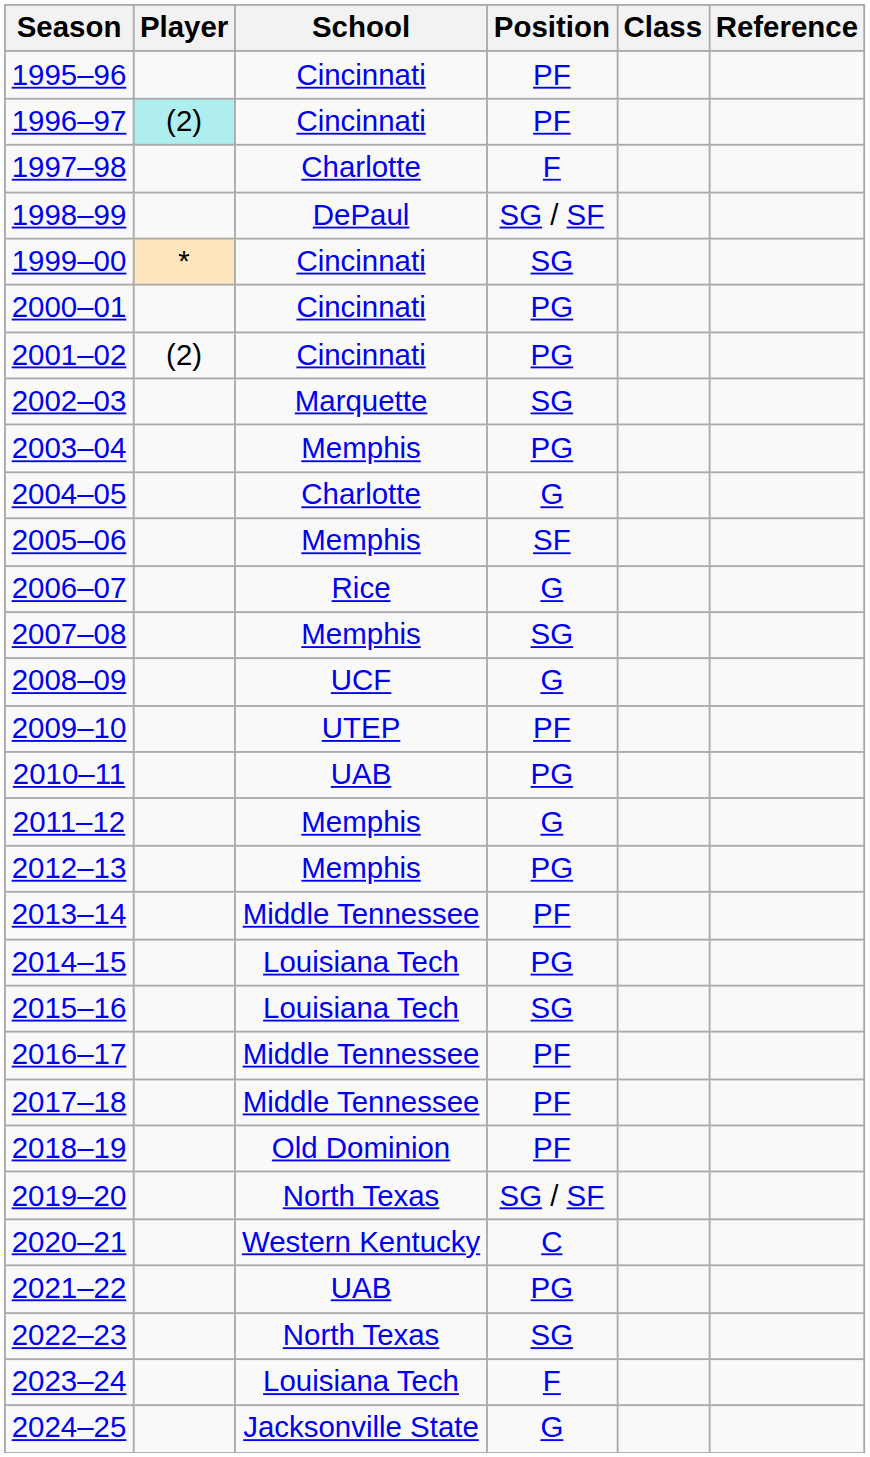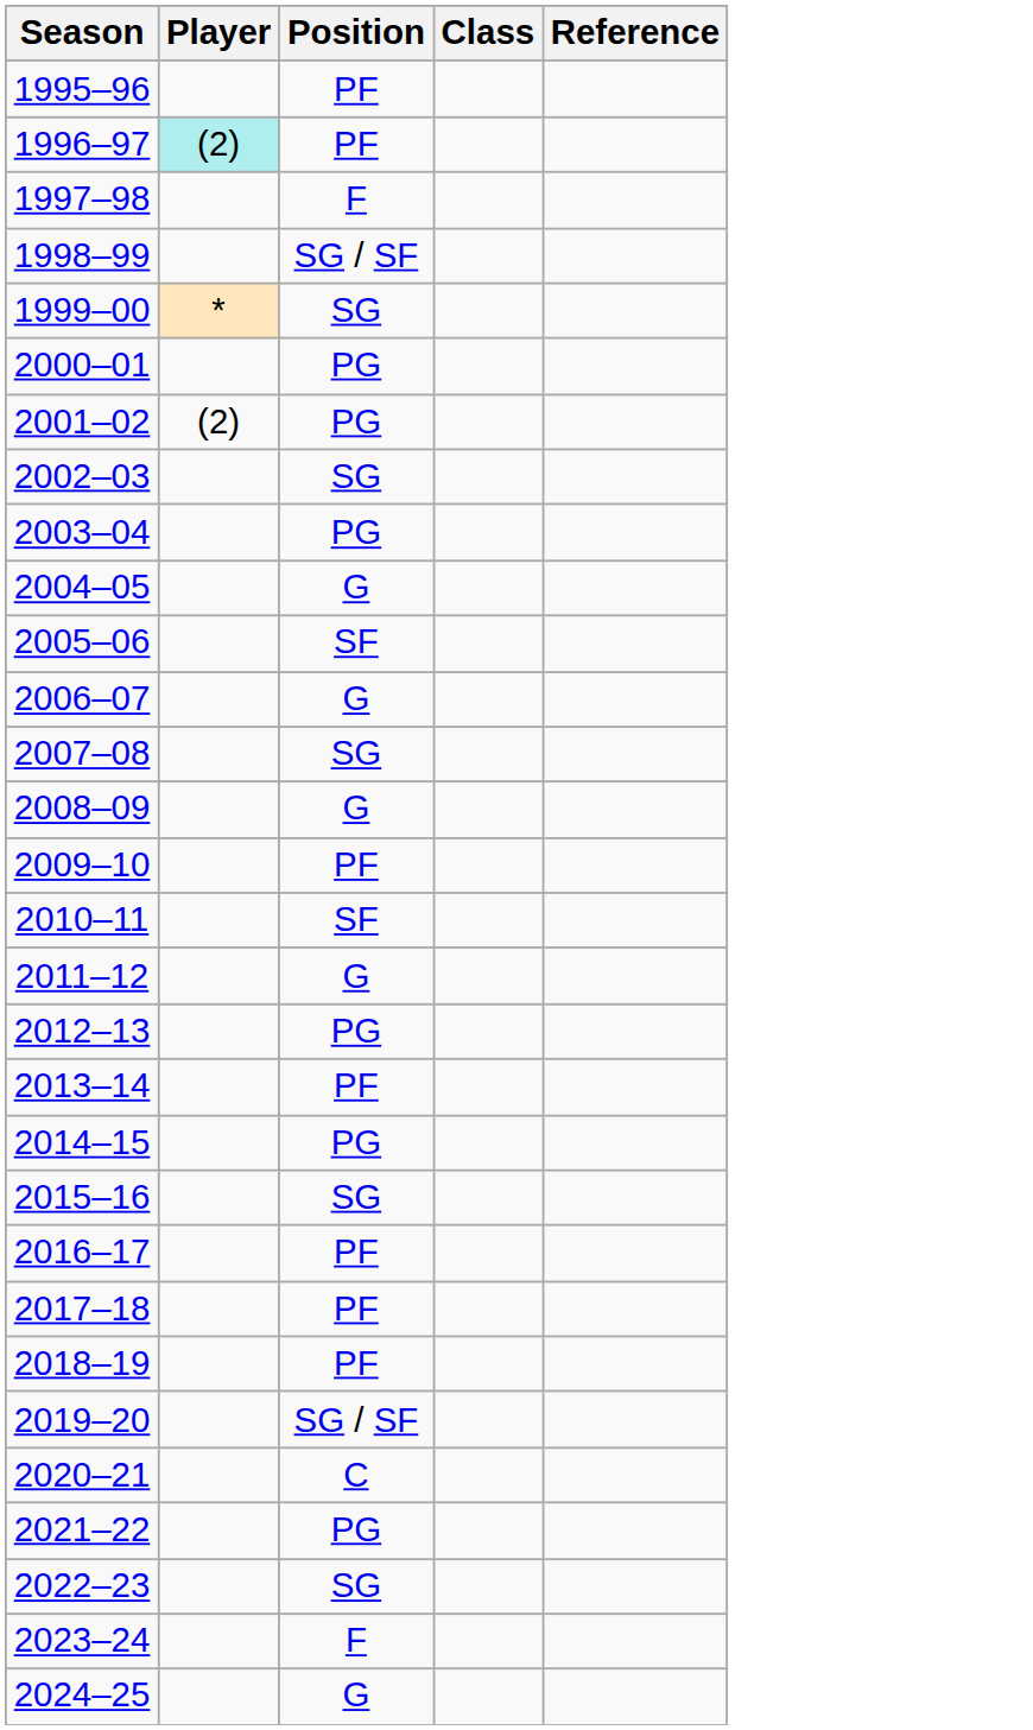- column: School | Cincinnati | Cincinnati | Charlotte | DePaul | Cincinnati | Cincinnati | Cincinnati | Marquette | Memphis | Charlotte | Memphis | Rice | Memphis | UCF | UTEP | UAB | Memphis | Memphis | Middle Tennessee | Louisiana Tech | Louisiana Tech | Middle Tennessee | Middle Tennessee | Old Dominion | North Texas | Western Kentucky | UAB | North Texas | Louisiana Tech | Jacksonville State
2010–11 | Position: PG -> SF
